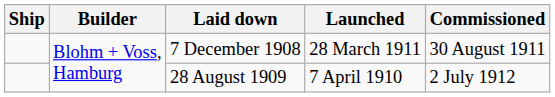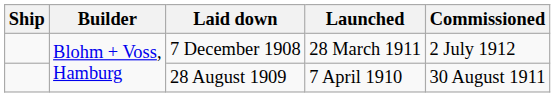7 December 1908 | Commissioned: 30 August 1911 -> 2 July 1912
28 August 1909 | Commissioned: 2 July 1912 -> 30 August 1911
